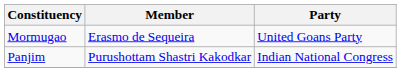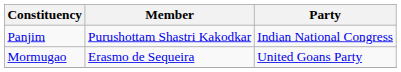rows swapped: Mormugao <-> Panjim
